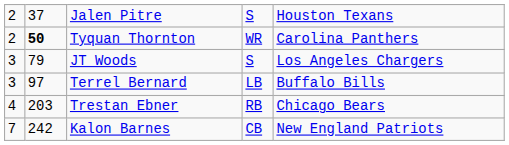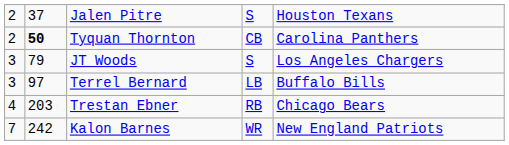Tyquan Thornton | column 4: WR -> CB
Kalon Barnes | column 4: CB -> WR
